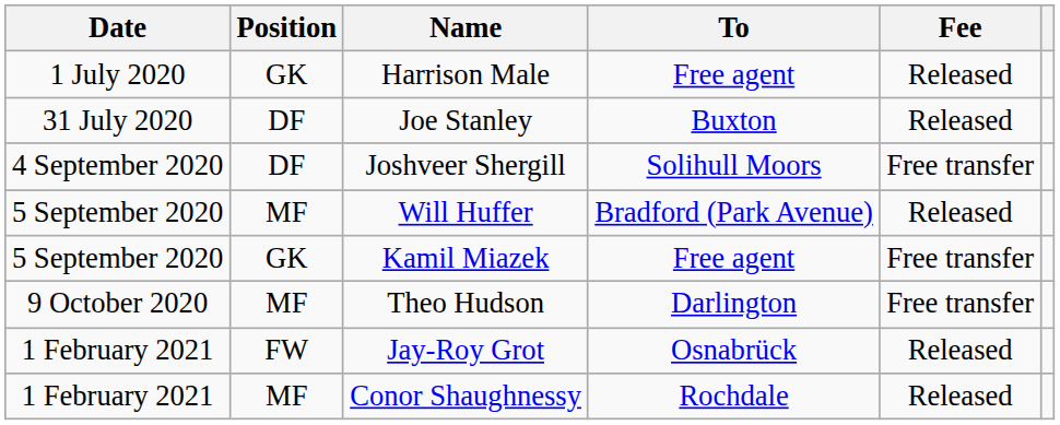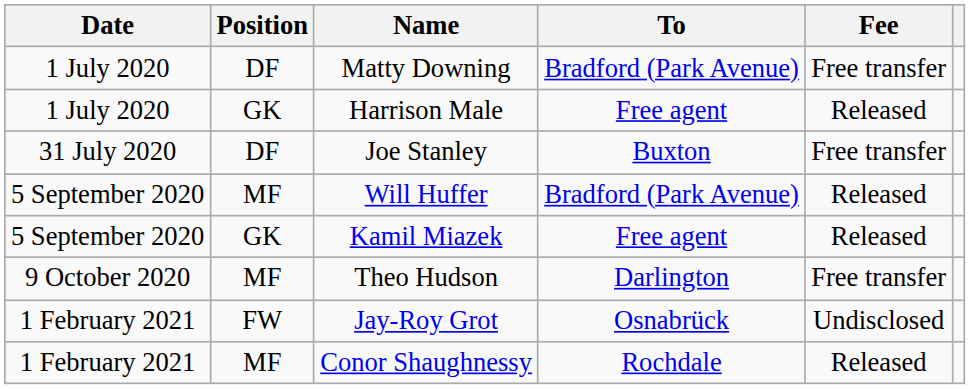+ row: 1 July 2020 | DF | Matty Downing | Bradford (Park Avenue) | Free transfer
Joe Stanley | Fee: Released -> Free transfer
- row: 4 September 2020 | DF | Joshveer Shergill | Solihull Moors | Free transfer
Kamil Miazek | Fee: Free transfer -> Released
Jay-Roy Grot | Fee: Released -> Undisclosed
